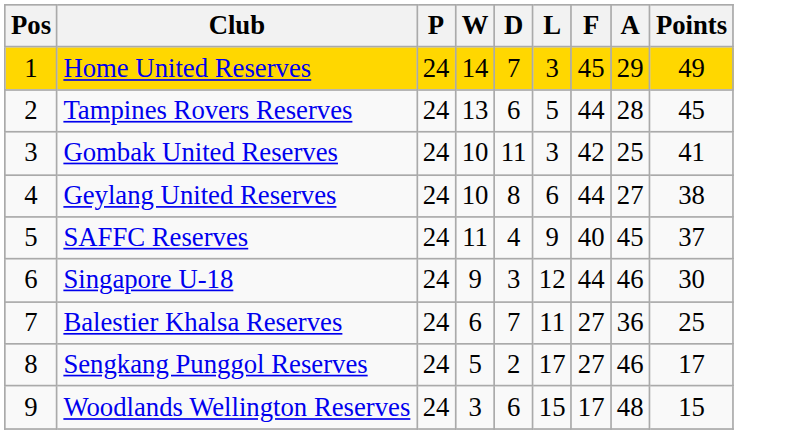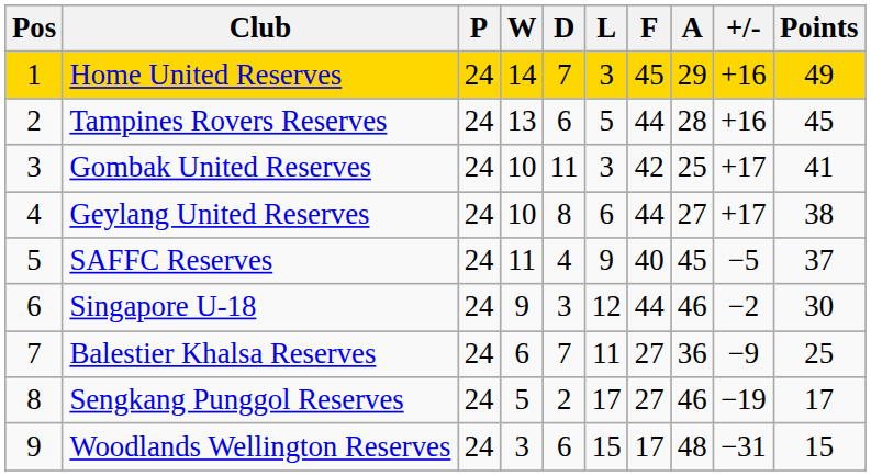+ column: +/- | +16 | +16 | +17 | +17 | −5 | −2 | −9 | −19 | −31
